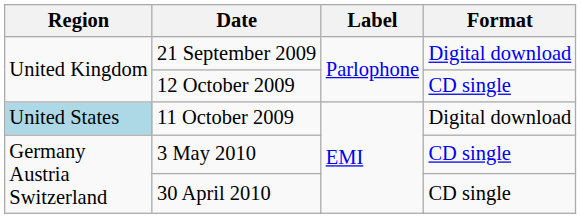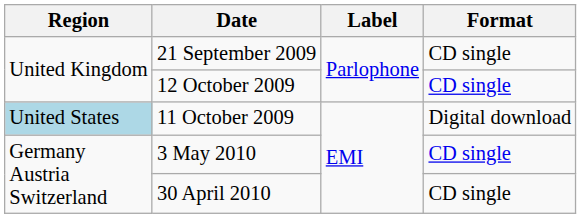21 September 2009 | Format: Digital download -> CD single
